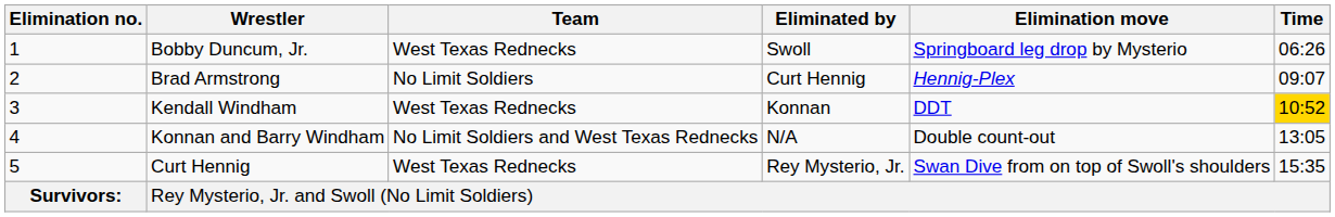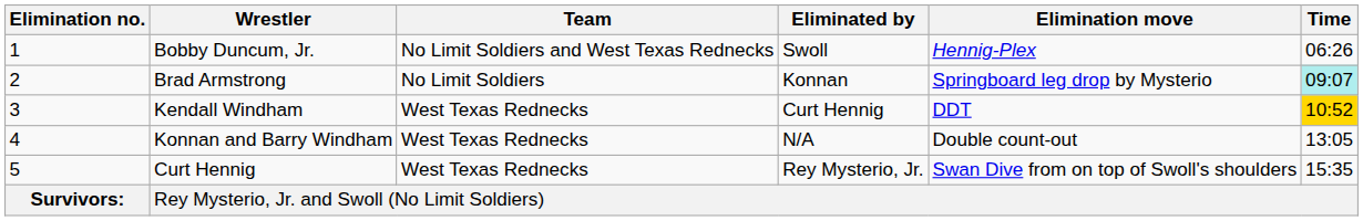Bobby Duncum, Jr. | Team: West Texas Rednecks -> No Limit Soldiers and West Texas Rednecks
Bobby Duncum, Jr. | Elimination move: Springboard leg drop by Mysterio -> Hennig-Plex
Brad Armstrong | Eliminated by: Curt Hennig -> Konnan
Brad Armstrong | Elimination move: Hennig-Plex -> Springboard leg drop by Mysterio
Brad Armstrong | Time: no background -> paleturquoise background
Kendall Windham | Eliminated by: Konnan -> Curt Hennig
Konnan and Barry Windham | Team: No Limit Soldiers and West Texas Rednecks -> West Texas Rednecks
